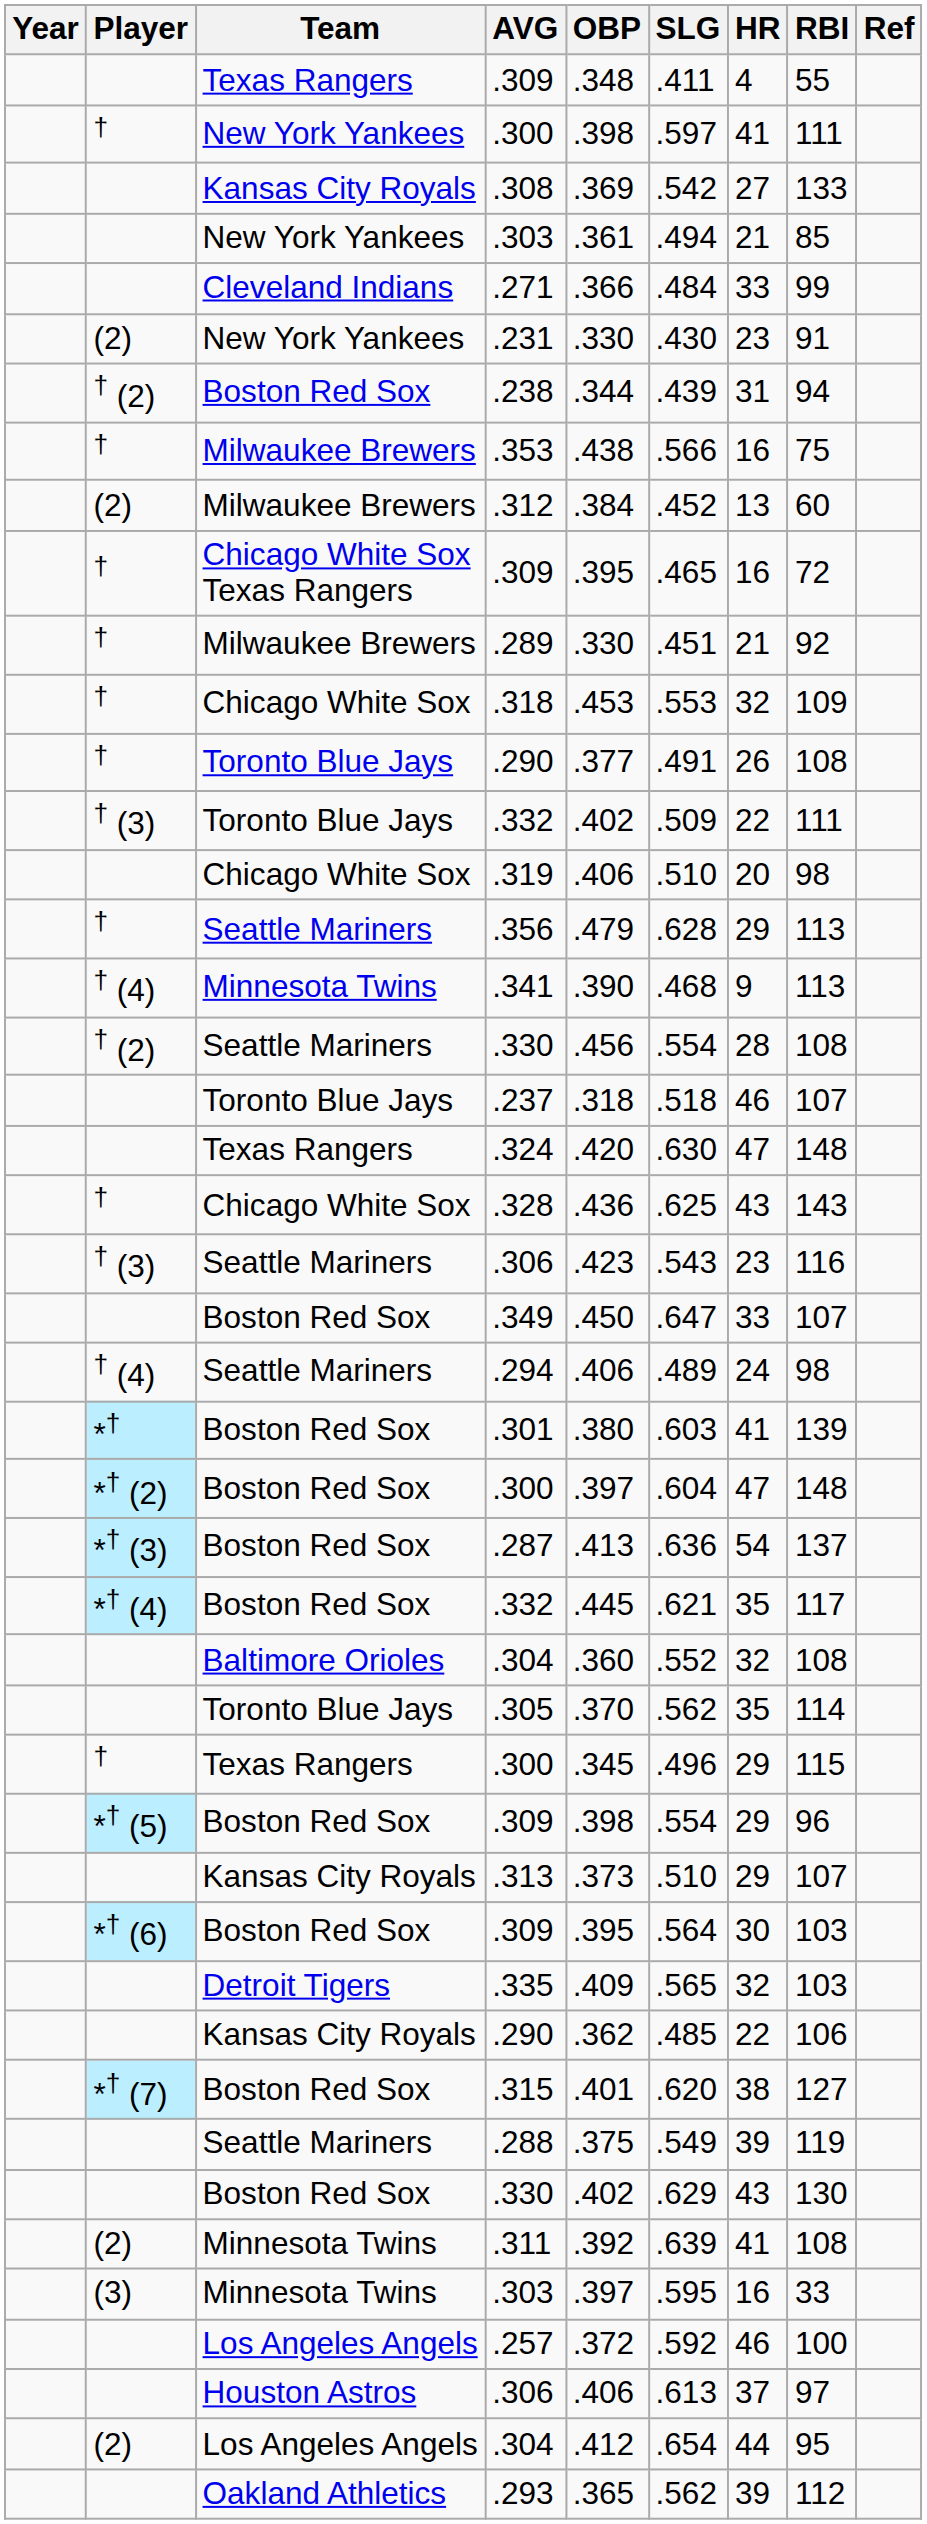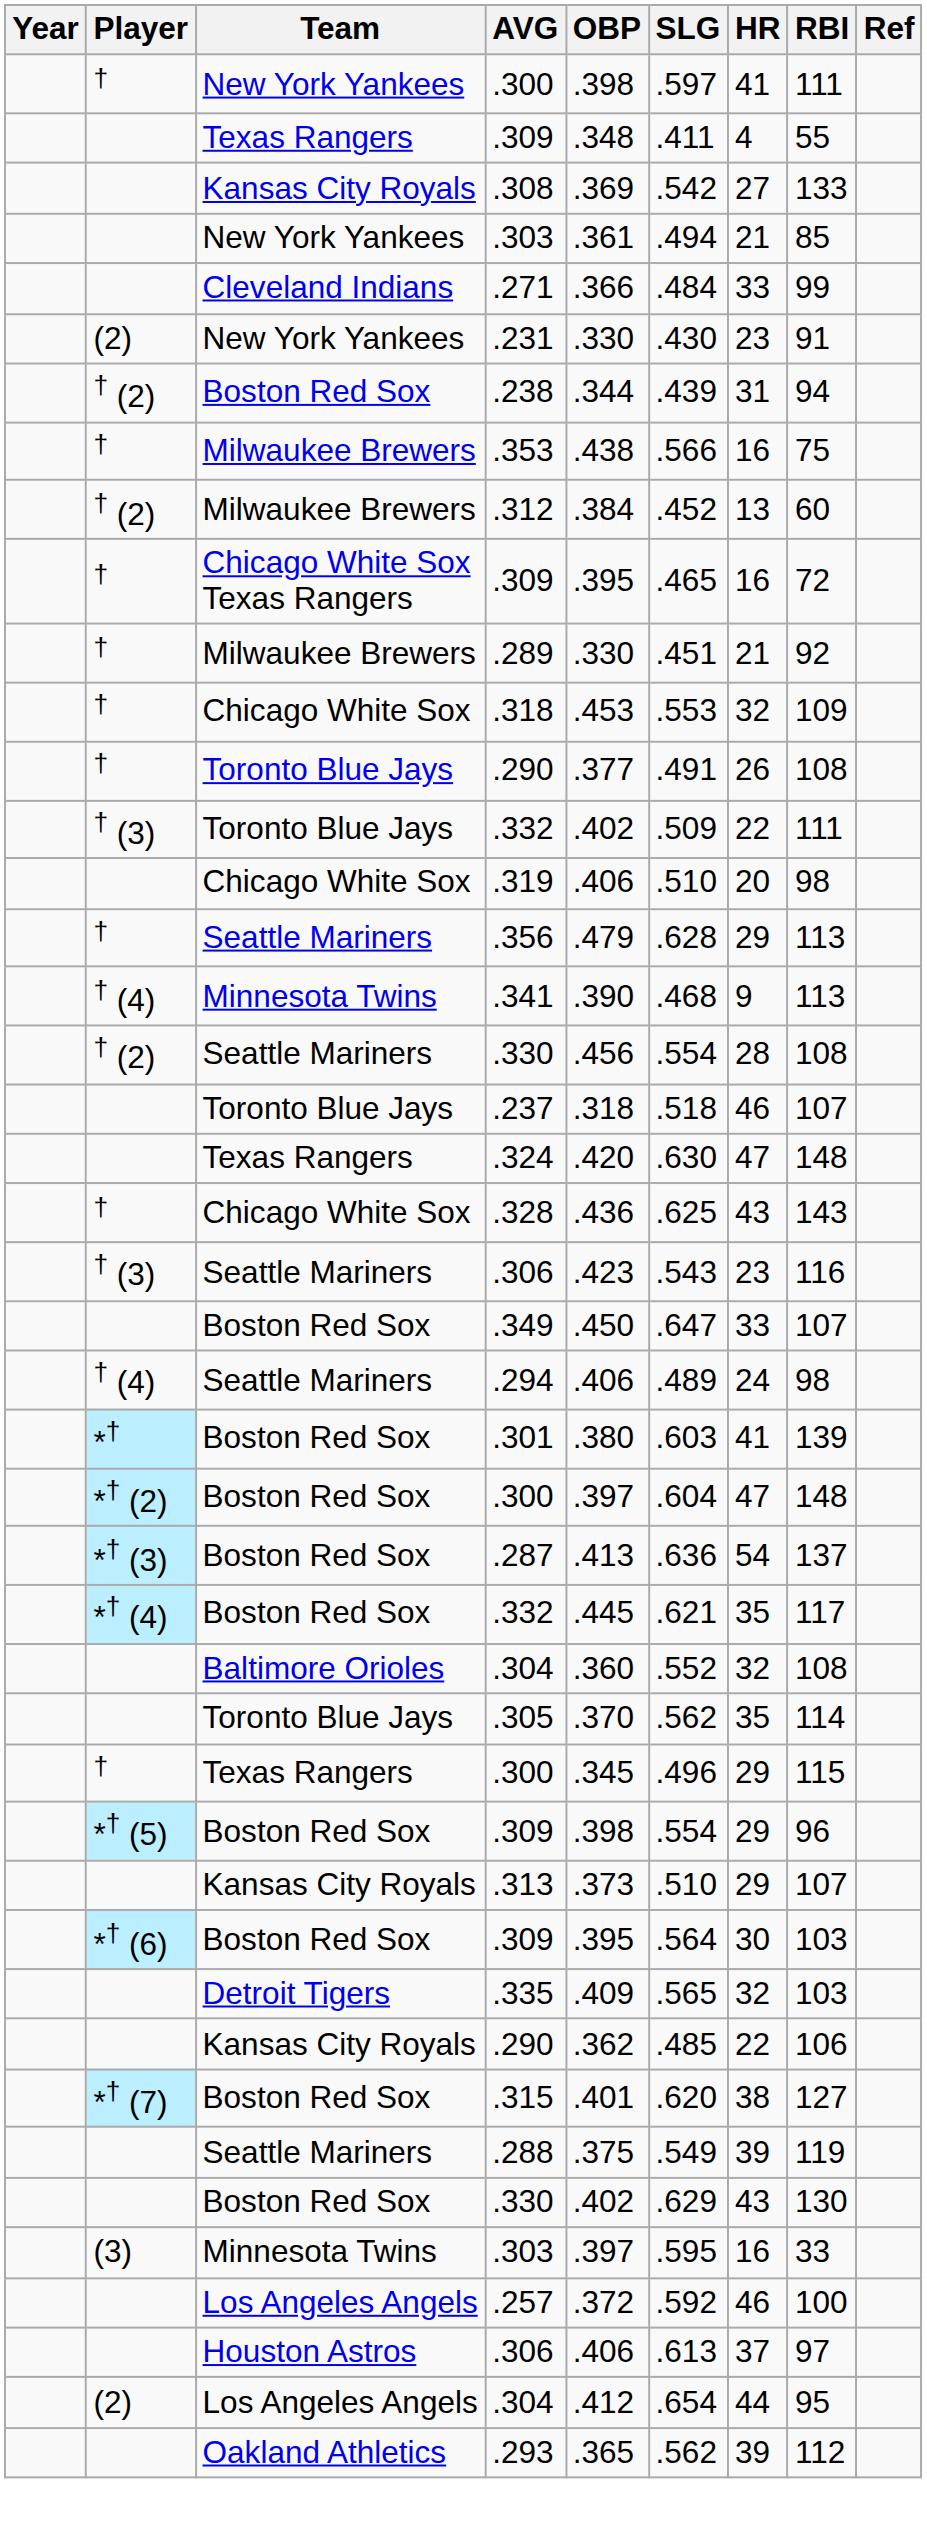rows swapped: New York Yankees / .300 <-> Texas Rangers / .309
.312 | Player: (2) -> † (2)
- row: (2) | Minnesota Twins | .311 | .392 | .639 | 41 | 108
